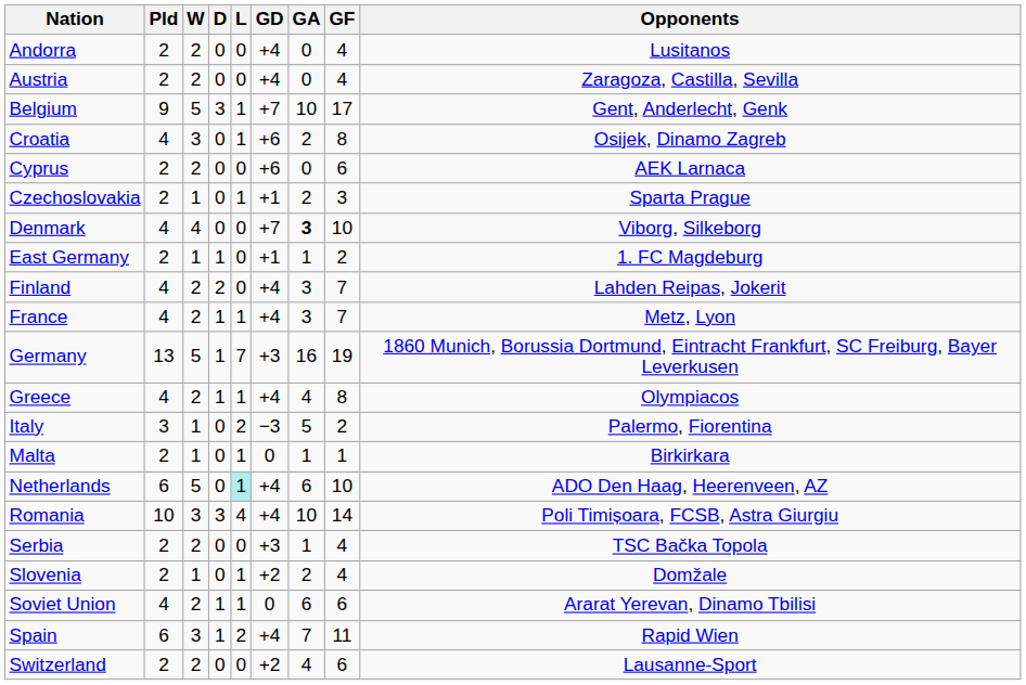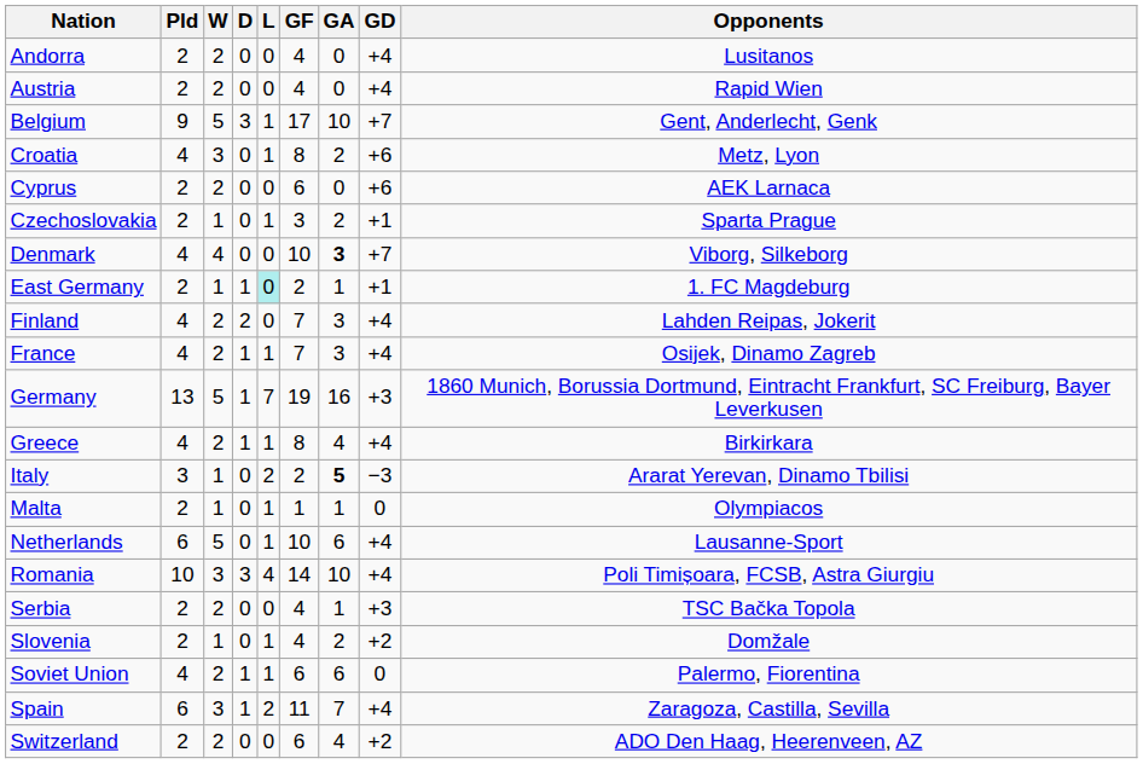columns swapped: GF <-> GD
Austria | Opponents: Zaragoza, Castilla, Sevilla -> Rapid Wien
Croatia | Opponents: Osijek, Dinamo Zagreb -> Metz, Lyon
East Germany | L: no background -> paleturquoise background
France | Opponents: Metz, Lyon -> Osijek, Dinamo Zagreb
Greece | Opponents: Olympiacos -> Birkirkara
Italy | GA: normal -> bold
Italy | Opponents: Palermo, Fiorentina -> Ararat Yerevan, Dinamo Tbilisi
Malta | Opponents: Birkirkara -> Olympiacos
Netherlands | L: paleturquoise background -> no background
Netherlands | Opponents: ADO Den Haag, Heerenveen, AZ -> Lausanne-Sport
Soviet Union | Opponents: Ararat Yerevan, Dinamo Tbilisi -> Palermo, Fiorentina
Spain | Opponents: Rapid Wien -> Zaragoza, Castilla, Sevilla
Switzerland | Opponents: Lausanne-Sport -> ADO Den Haag, Heerenveen, AZ
